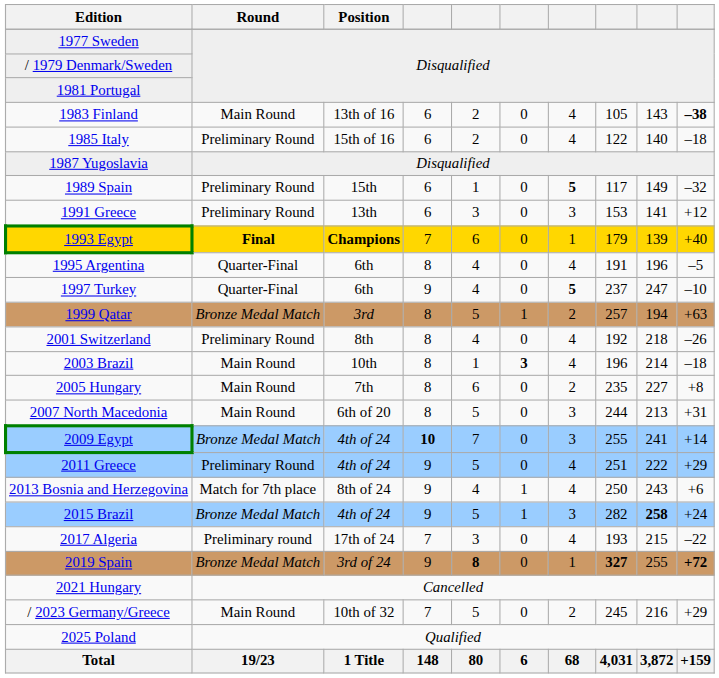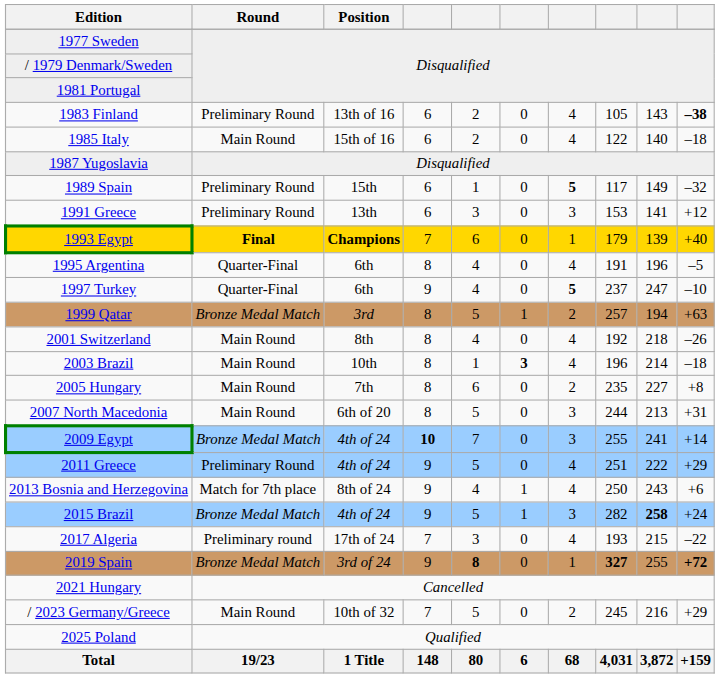1983 Finland | Round: Main Round -> Preliminary Round
1985 Italy | Round: Preliminary Round -> Main Round
2001 Switzerland | Round: Preliminary Round -> Main Round
